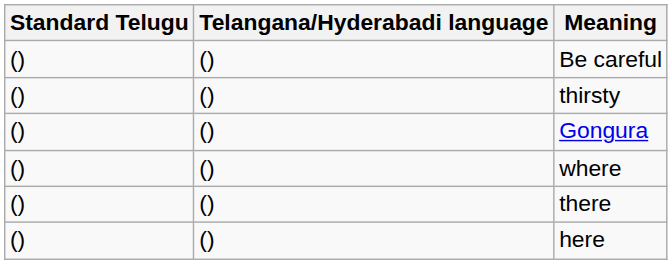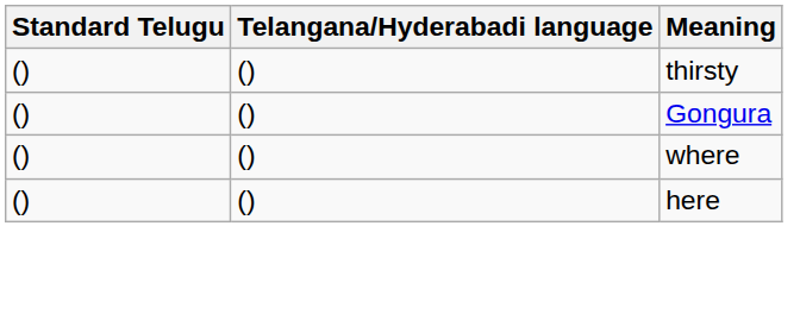- row: () | () | Be careful
- row: () | () | there
